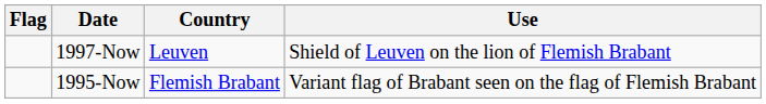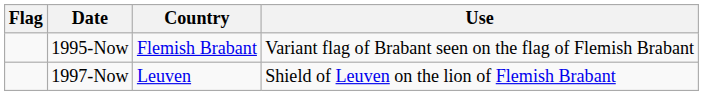rows swapped: 1995-Now <-> 1997-Now
